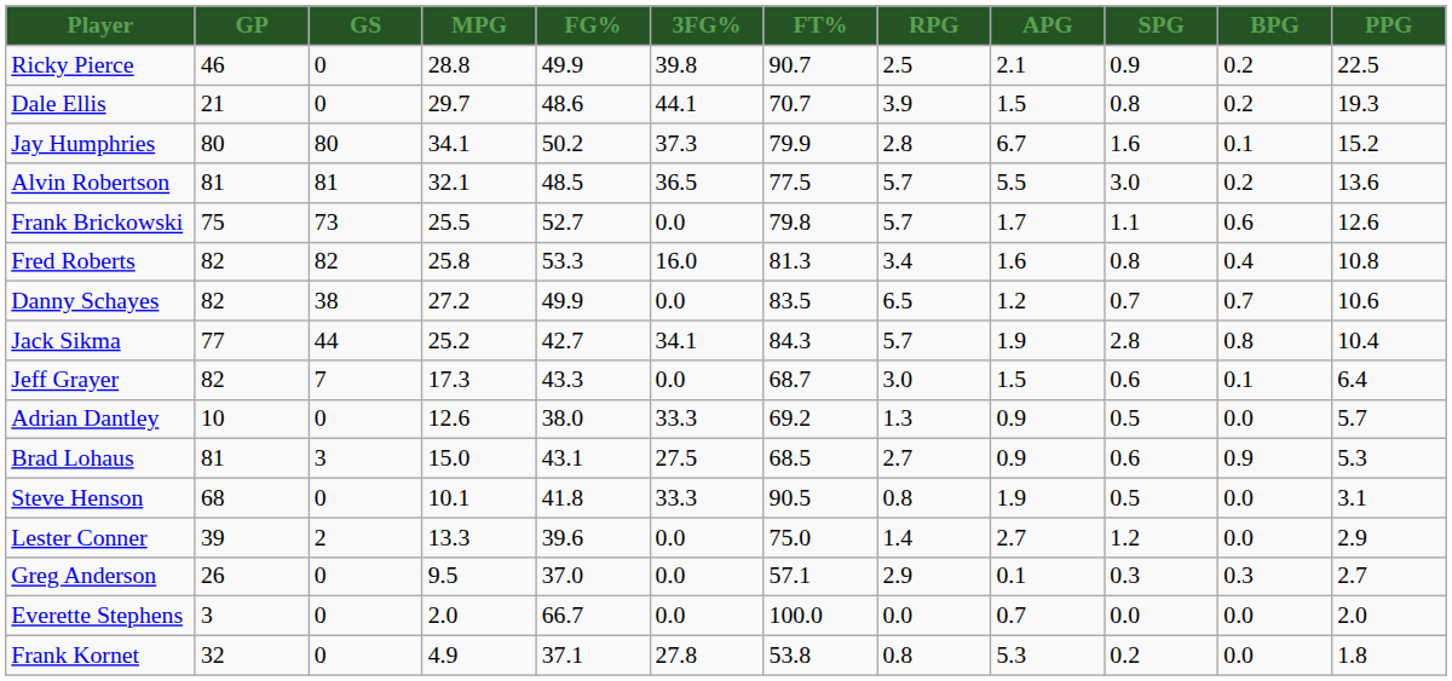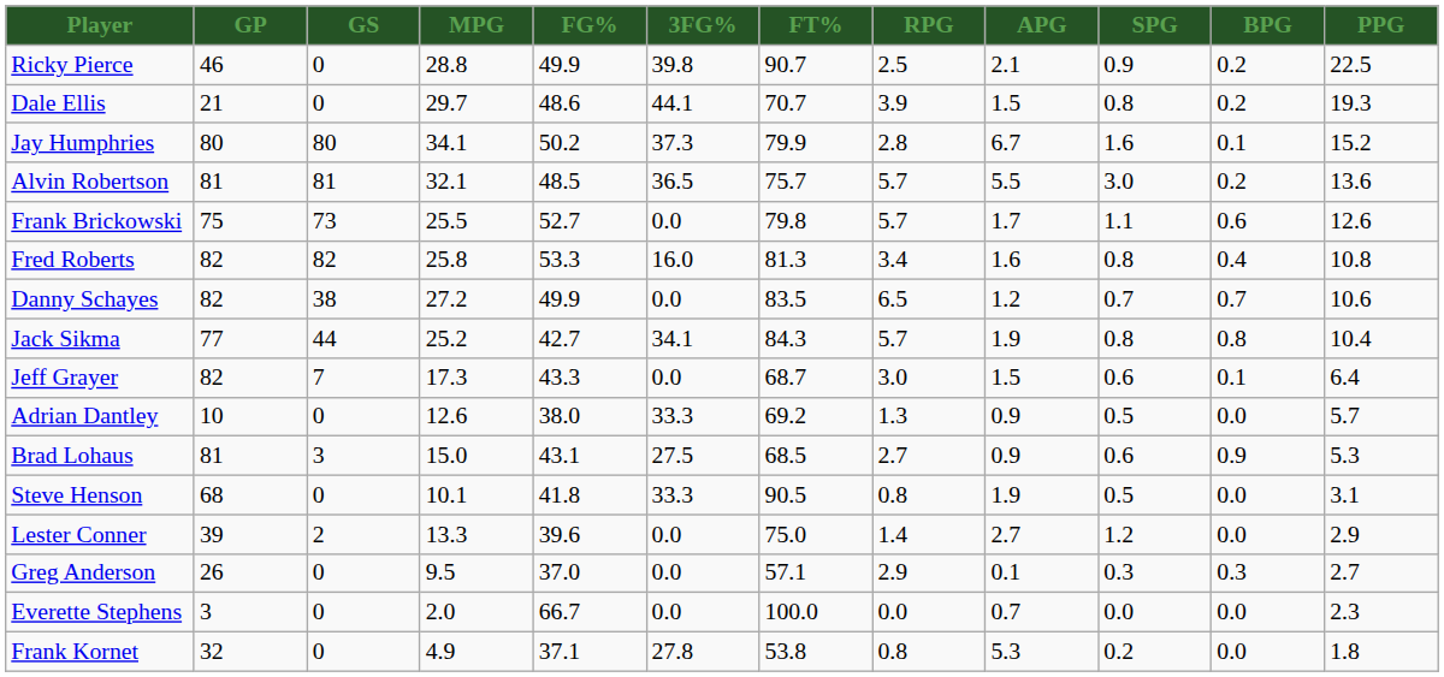Alvin Robertson | FT%: 77.5 -> 75.7
Jack Sikma | SPG: 2.8 -> 0.8
Everette Stephens | PPG: 2.0 -> 2.3
